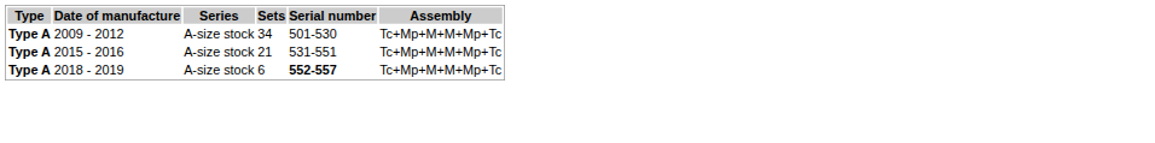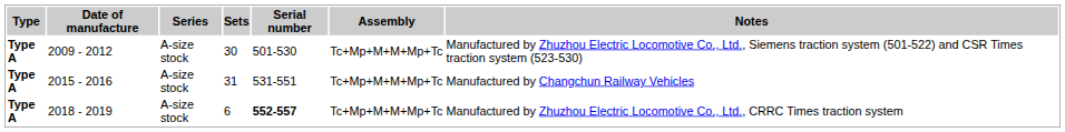+ column: Notes | Manufactured by Zhuzhou Electric Locomotive Co., Ltd., Siemens traction system (501-522) and CSR Times traction system (523-530) | Manufactured by Changchun Railway Vehicles | Manufactured by Zhuzhou Electric Locomotive Co., Ltd., CRRC Times traction system
2009 - 2012 | Sets: 34 -> 30
2015 - 2016 | Sets: 21 -> 31
